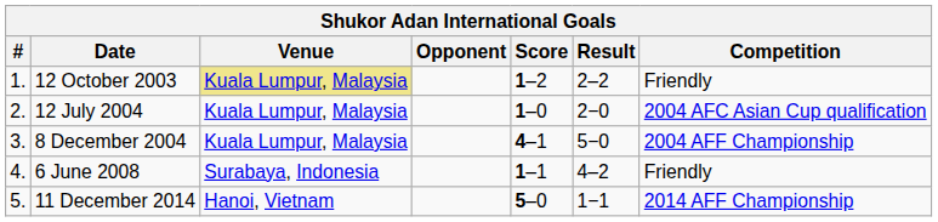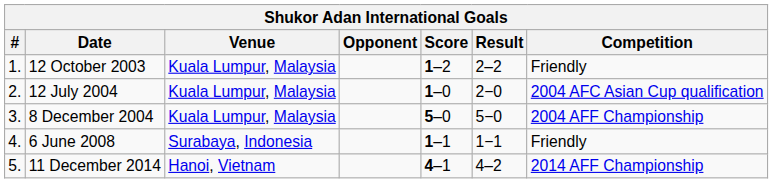12 October 2003 | Venue: khaki background -> no background
8 December 2004 | Score: 4–1 -> 5–0
6 June 2008 | Result: 4–2 -> 1−1
11 December 2014 | Score: 5–0 -> 4–1
11 December 2014 | Result: 1−1 -> 4–2
